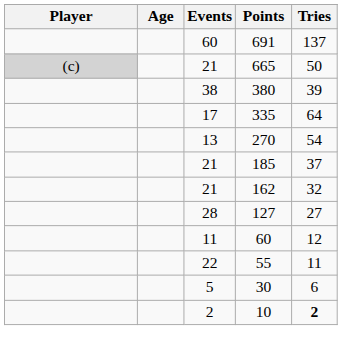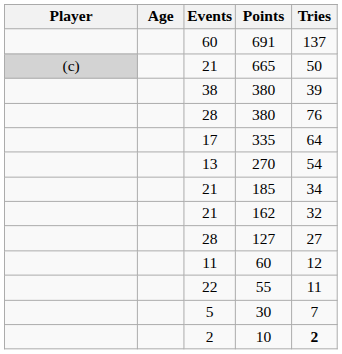+ row: 28 | 380 | 76
185 | Tries: 37 -> 34
30 | Tries: 6 -> 7
